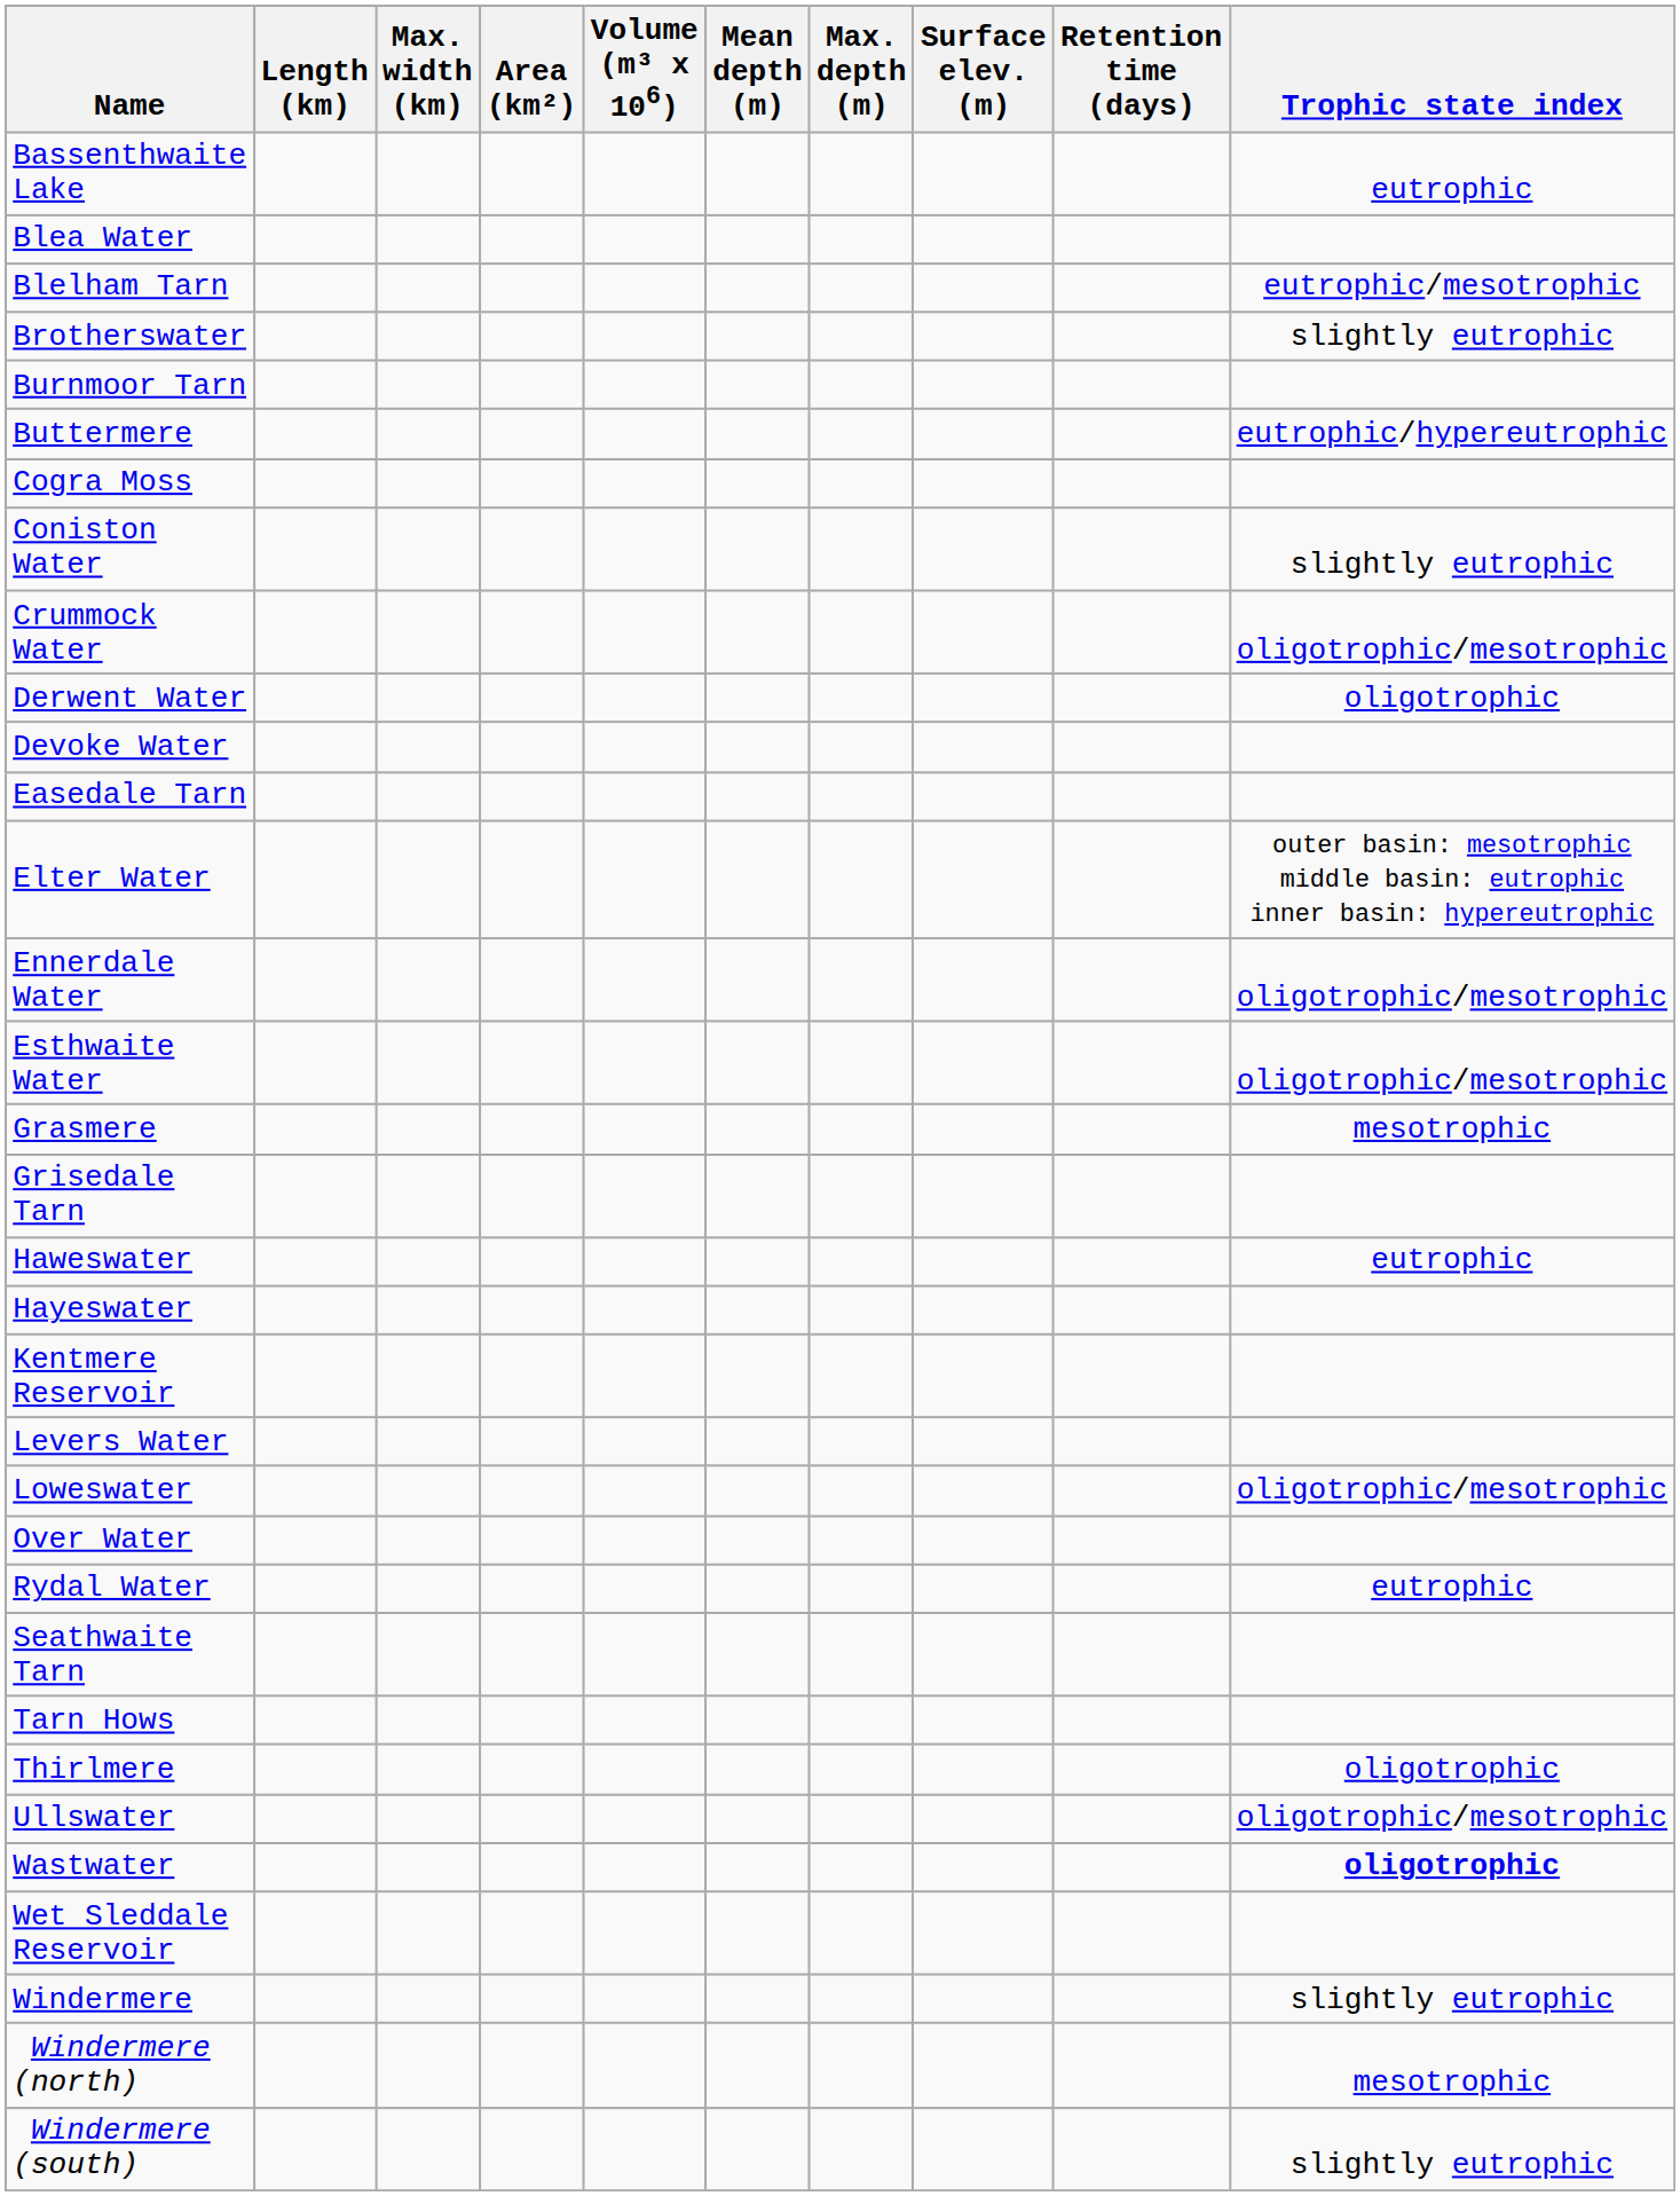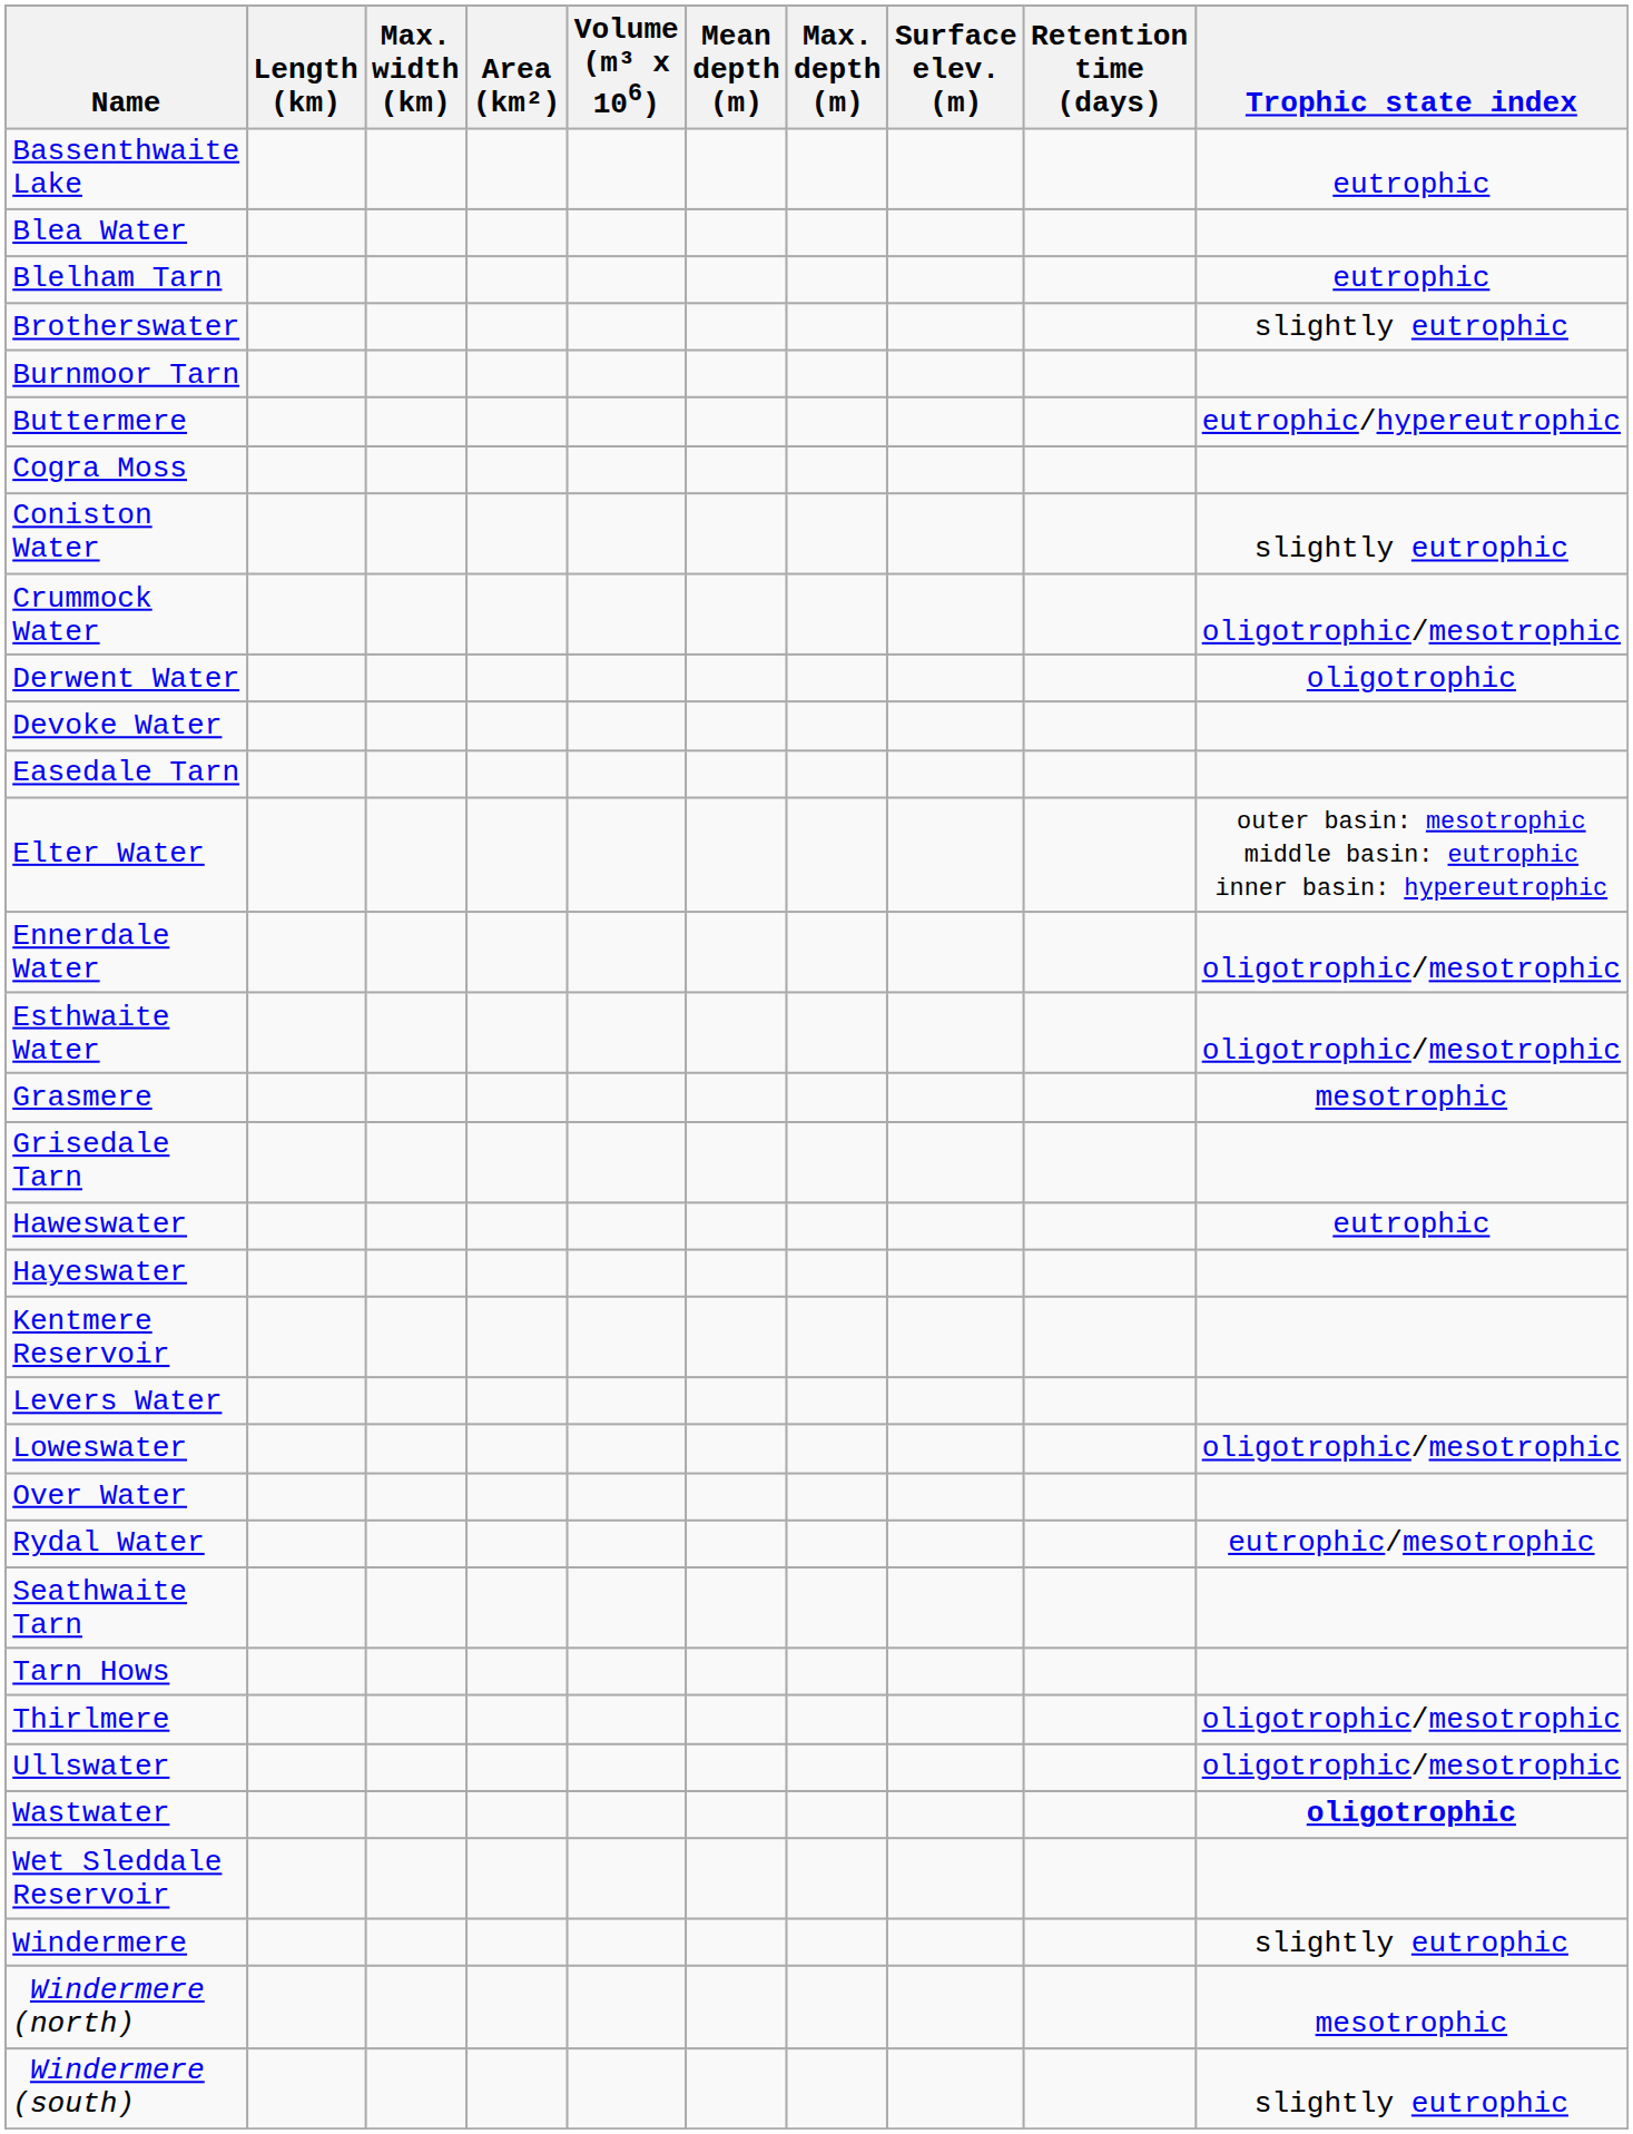Blelham Tarn | Trophic state index: eutrophic/mesotrophic -> eutrophic
Rydal Water | Trophic state index: eutrophic -> eutrophic/mesotrophic
Thirlmere | Trophic state index: oligotrophic -> oligotrophic/mesotrophic
